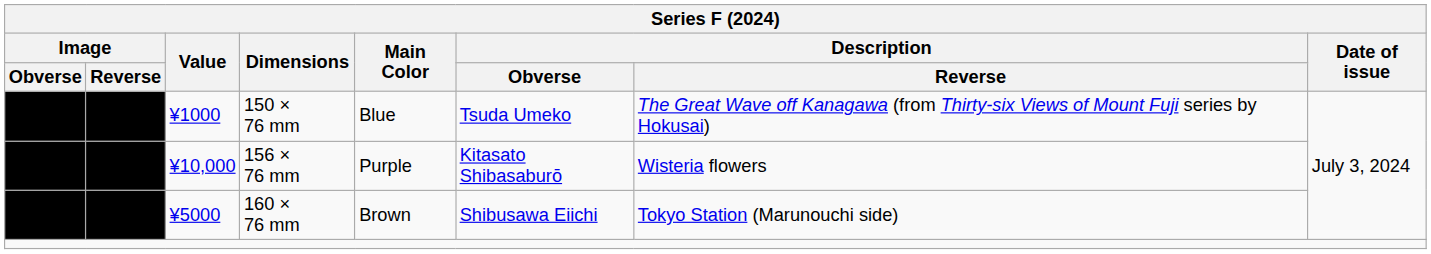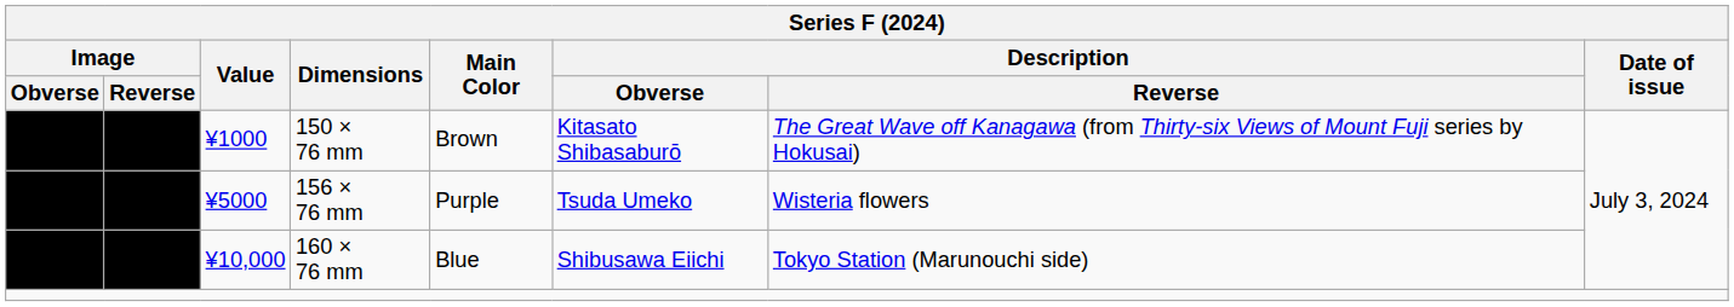150 × 76 mm | Main Color: Blue -> Brown
150 × 76 mm | Description / Obverse: Tsuda Umeko -> Kitasato Shibasaburō
156 × 76 mm | Value: ¥10,000 -> ¥5000
156 × 76 mm | Description / Obverse: Kitasato Shibasaburō -> Tsuda Umeko
160 × 76 mm | Value: ¥5000 -> ¥10,000
160 × 76 mm | Main Color: Brown -> Blue
